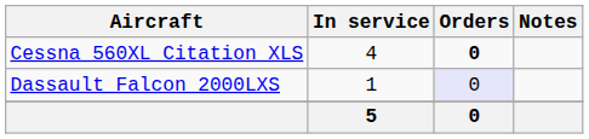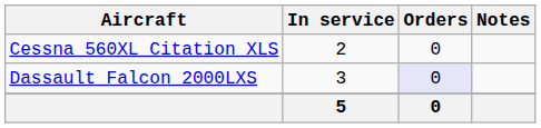Cessna 560XL Citation XLS | In service: 4 -> 2
Cessna 560XL Citation XLS | Orders: bold -> normal
Dassault Falcon 2000LXS | In service: 1 -> 3
